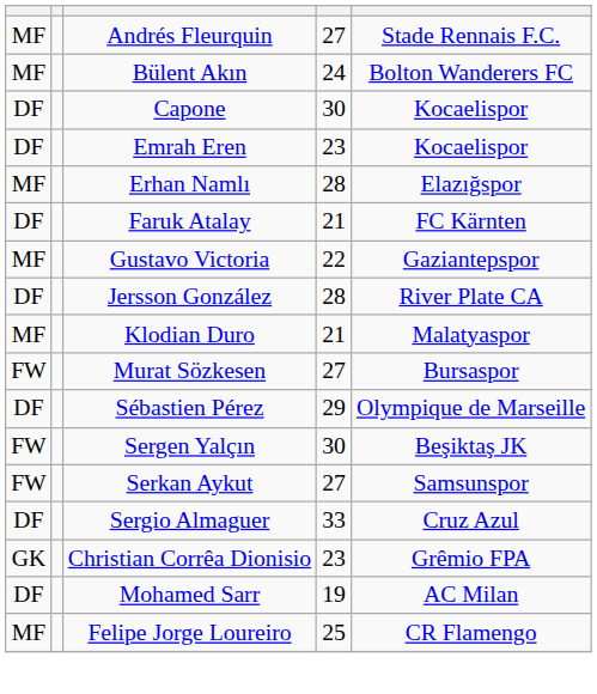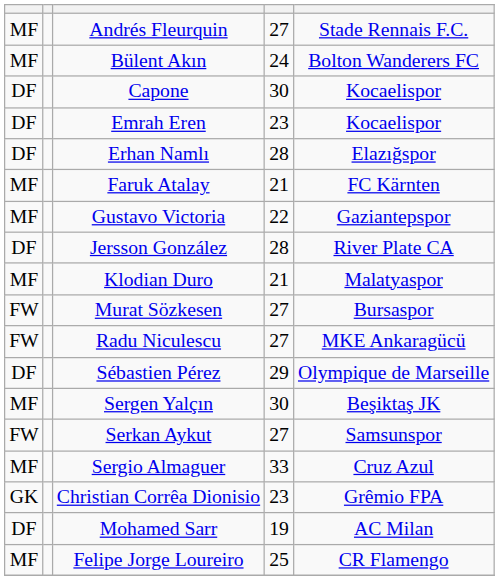Erhan Namlı | column 1: MF -> DF
Faruk Atalay | column 1: DF -> MF
+ row: FW | Radu Niculescu | 27 | MKE Ankaragücü
Sergen Yalçın | column 1: FW -> MF
Sergio Almaguer | column 1: DF -> MF
